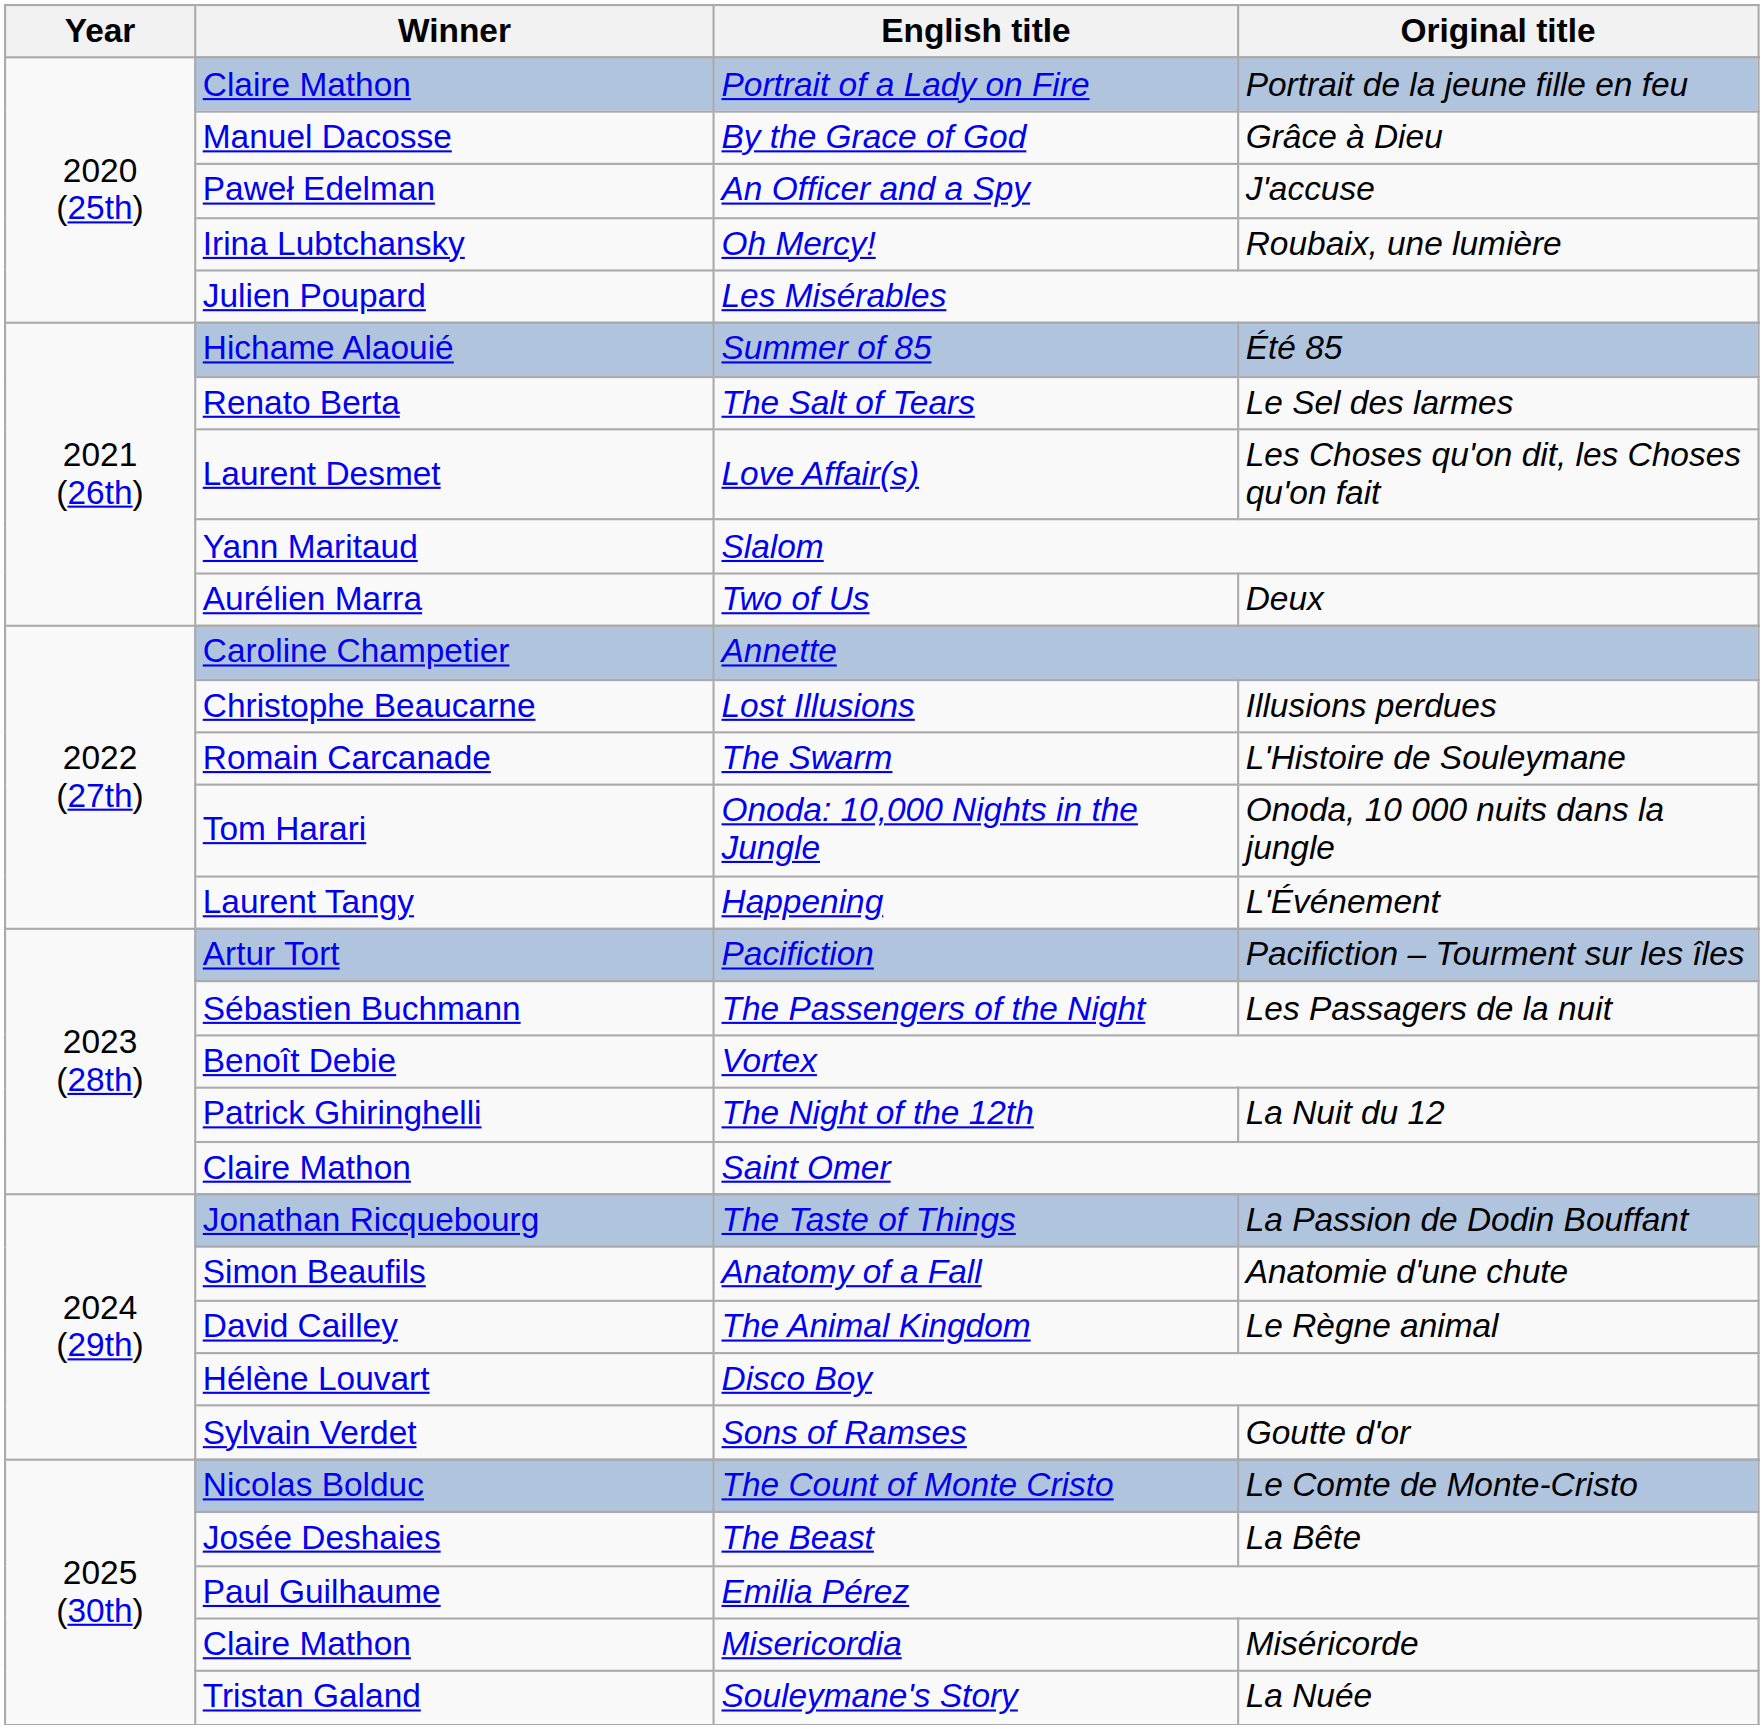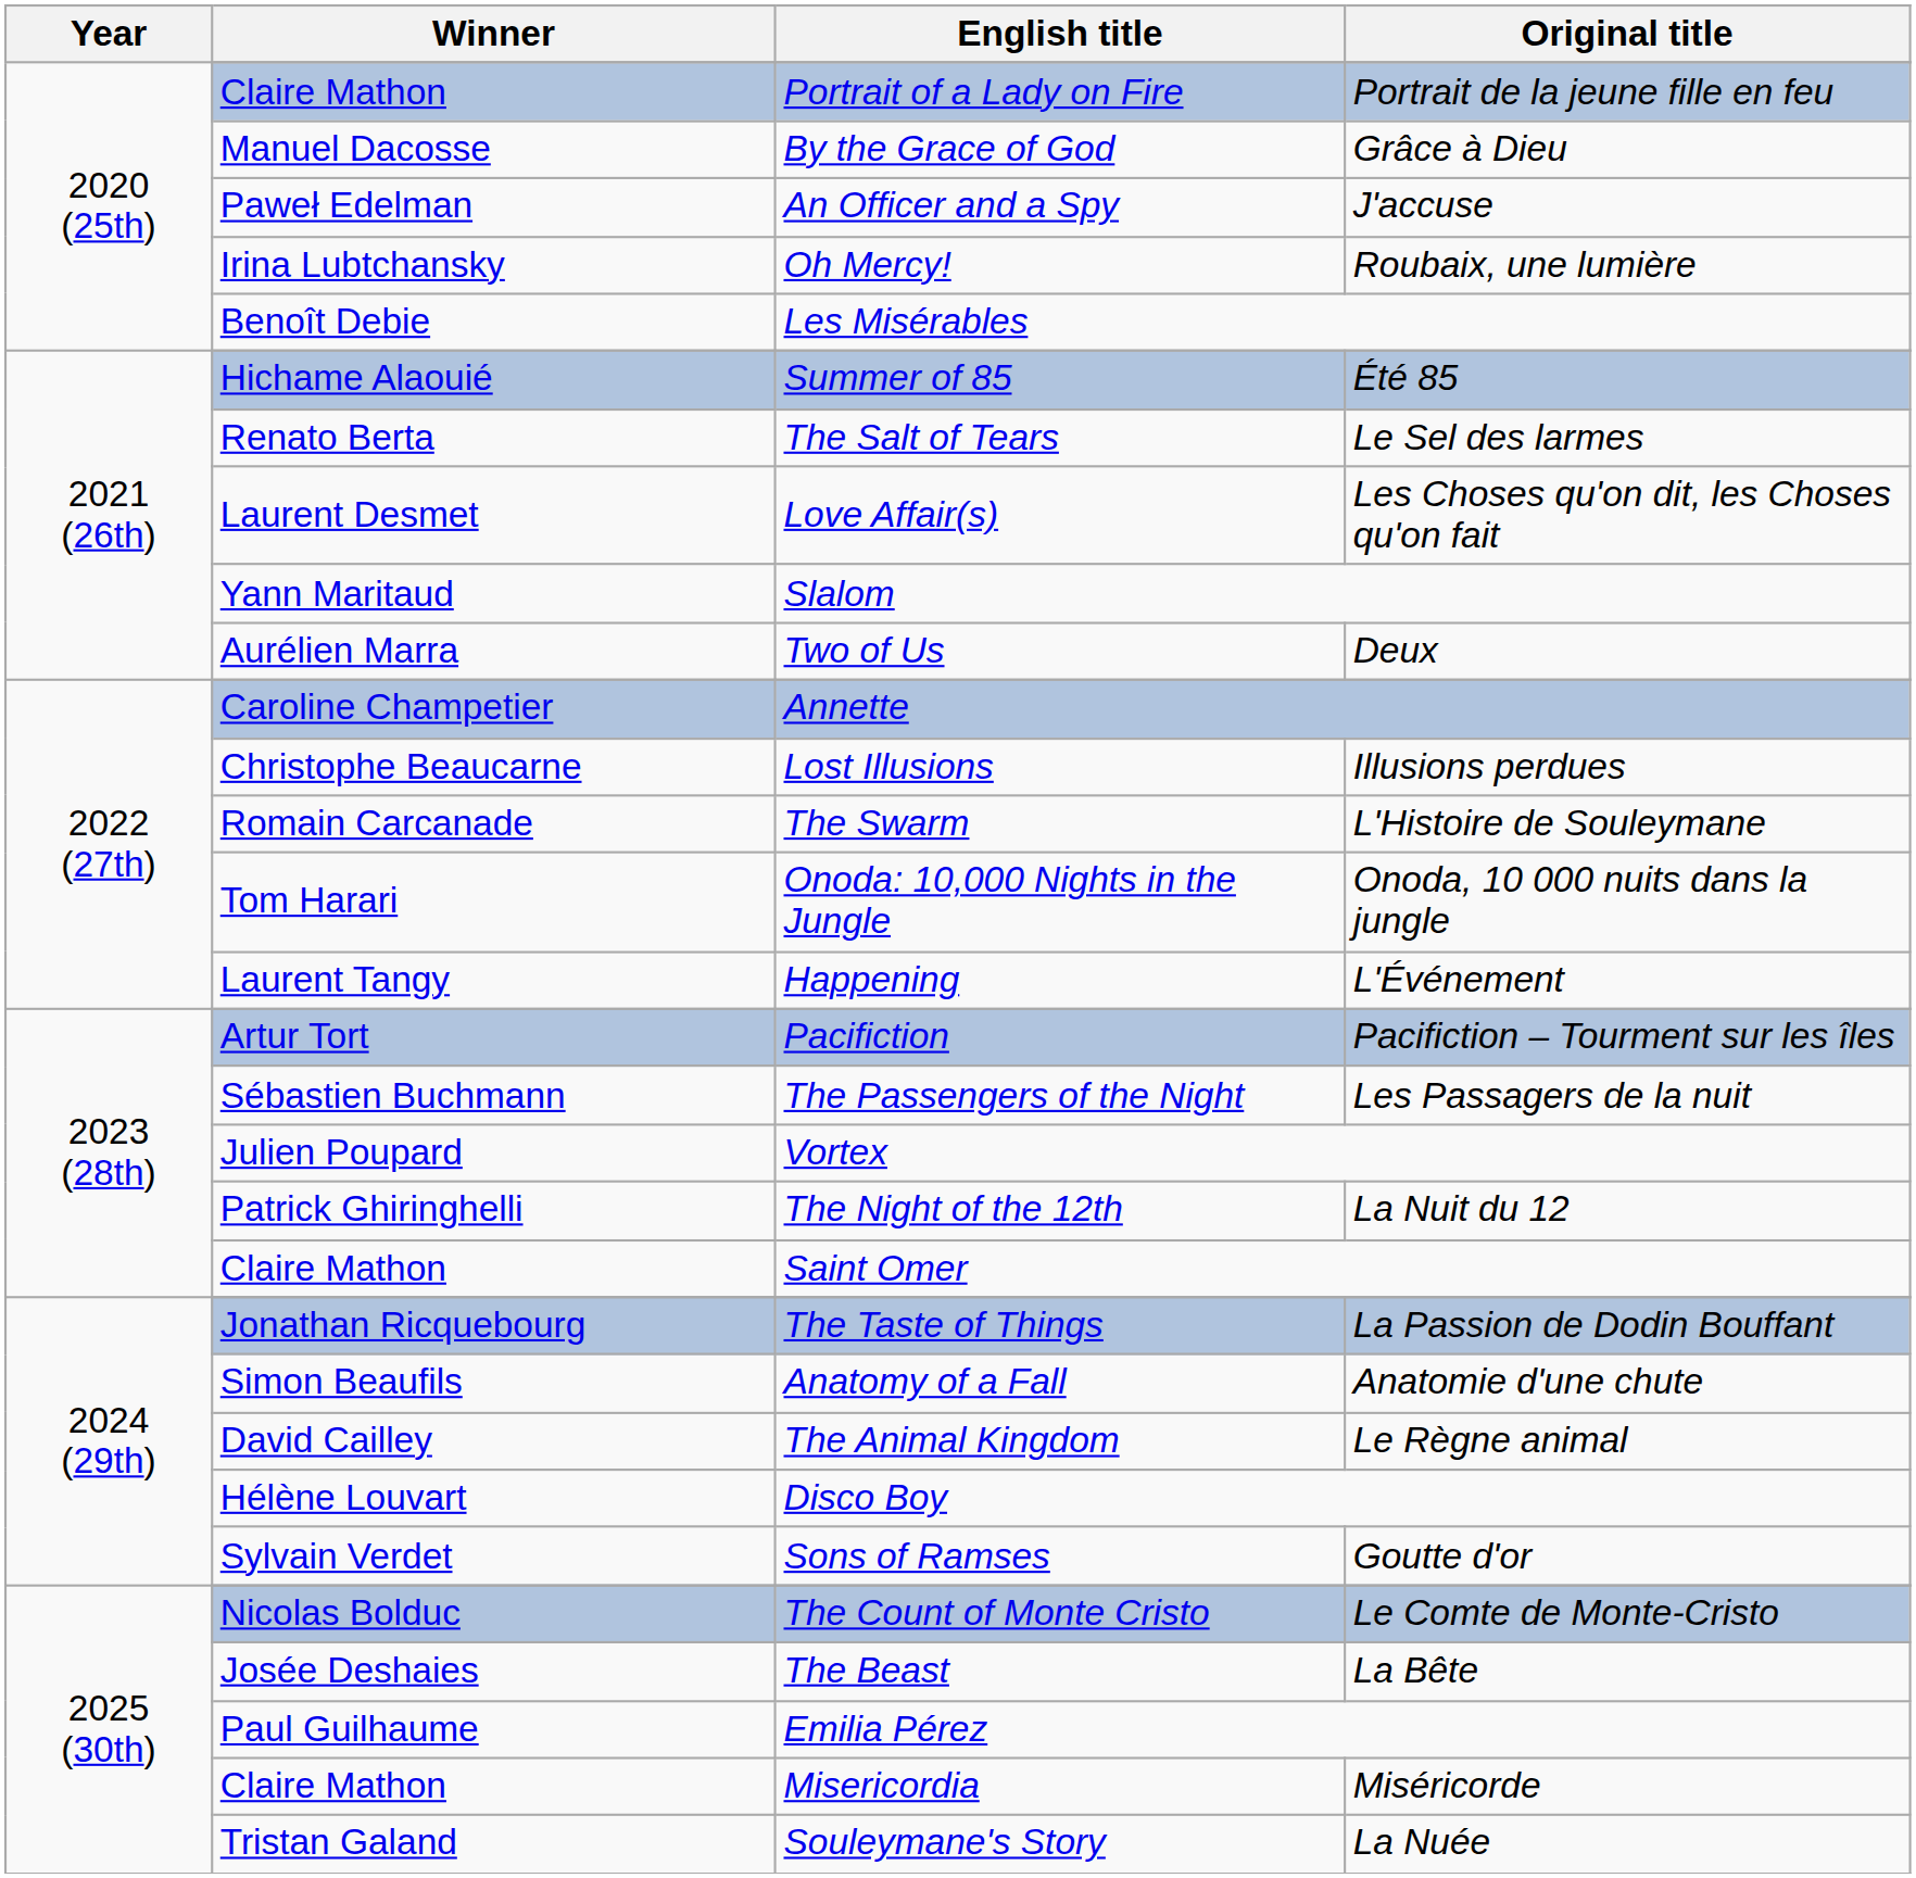Les Misérables | Winner: Julien Poupard -> Benoît Debie
Vortex | Winner: Benoît Debie -> Julien Poupard
